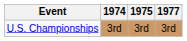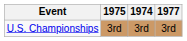columns swapped: 1974 <-> 1975
